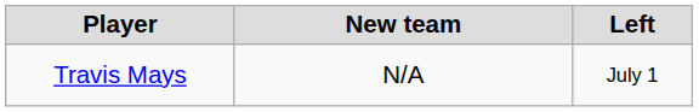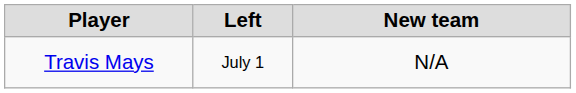columns swapped: Left <-> New team
